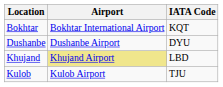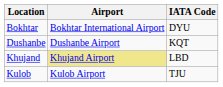Bokhtar | IATA Code: KQT -> DYU
Dushanbe | IATA Code: DYU -> KQT
